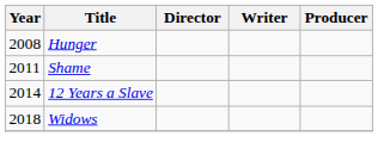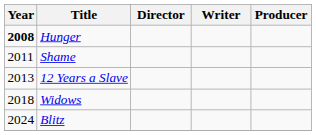Hunger | Year: normal -> bold
12 Years a Slave | Year: 2014 -> 2013
+ row: 2024 | Blitz
